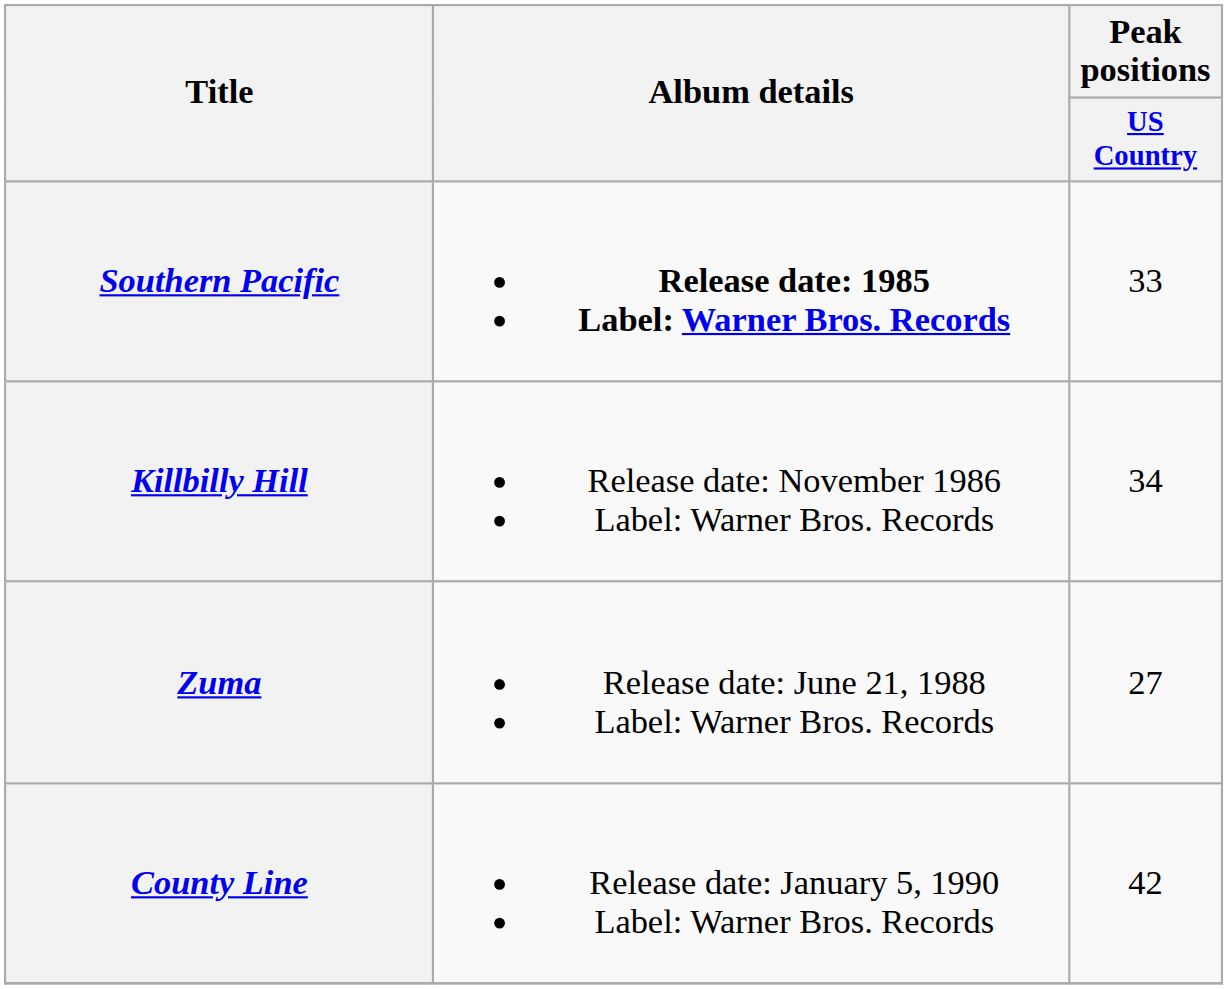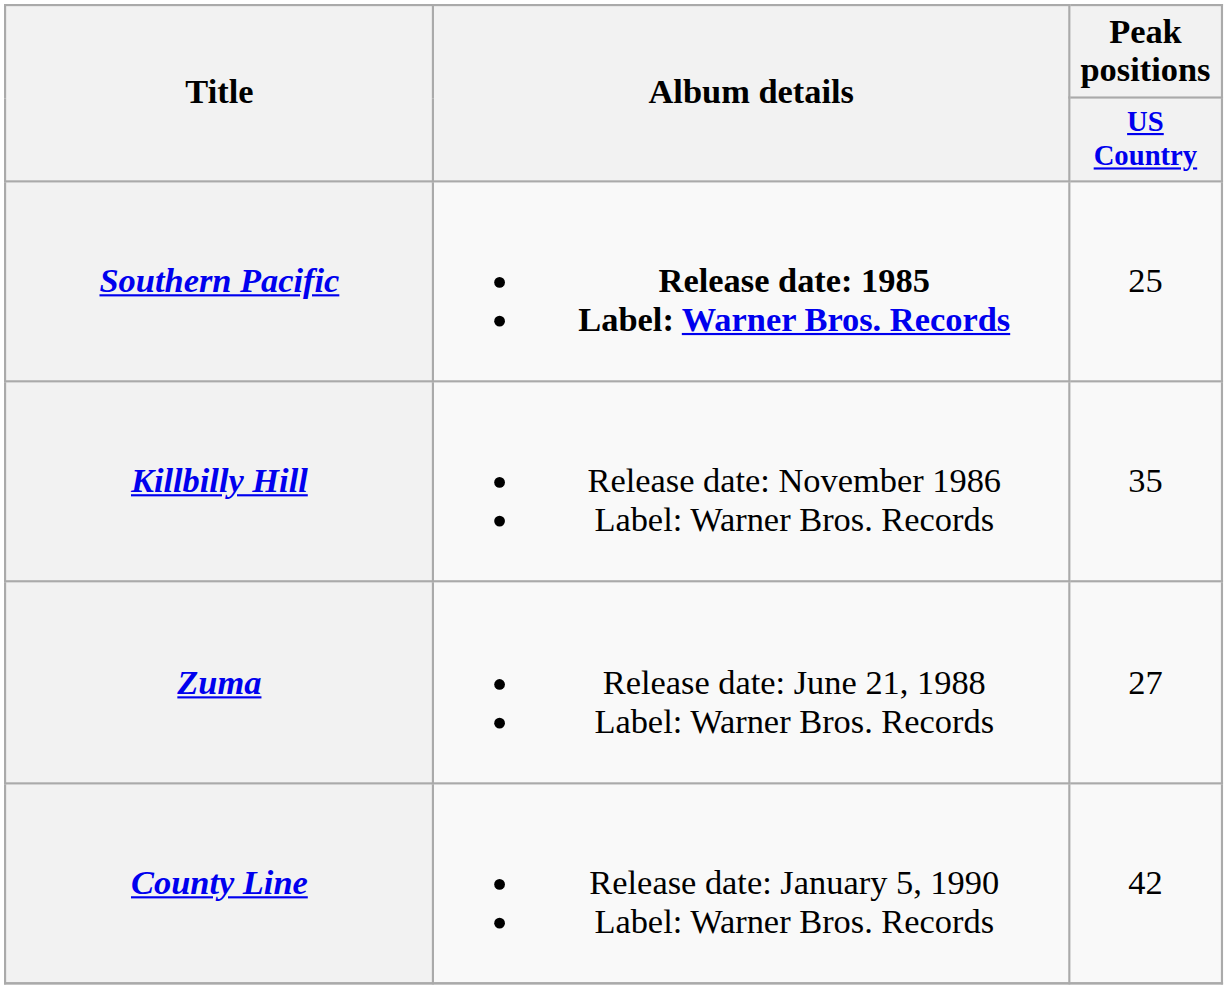Southern Pacific | Peak positions / US Country: 33 -> 25
Killbilly Hill | Peak positions / US Country: 34 -> 35
